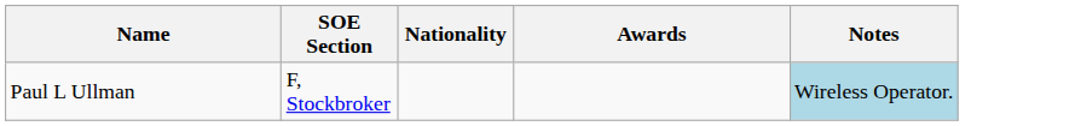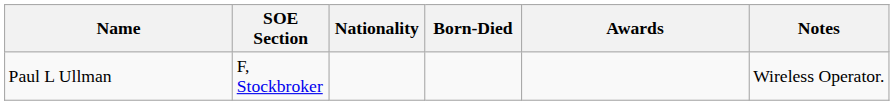+ column: Born-Died
Paul L Ullman | Notes: lightblue background -> no background
